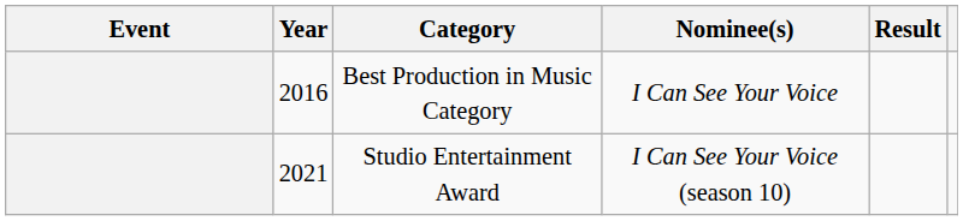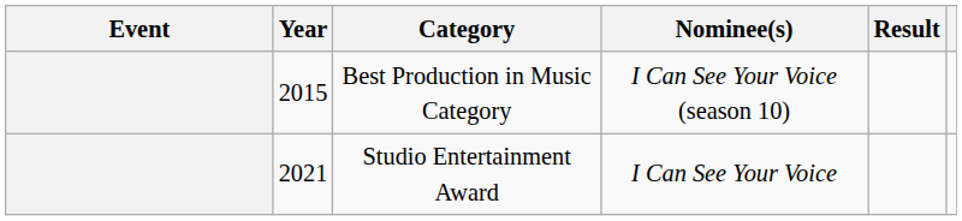Best Production in Music Category | Year: 2016 -> 2015
Best Production in Music Category | Nominee(s): I Can See Your Voice -> I Can See Your Voice (season 10)
Studio Entertainment Award | Nominee(s): I Can See Your Voice (season 10) -> I Can See Your Voice
